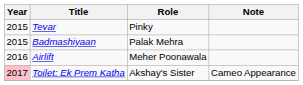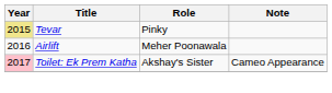Tevar | Year: no background -> khaki background
- row: 2015 | Badmashiyaan | Palak Mehra
